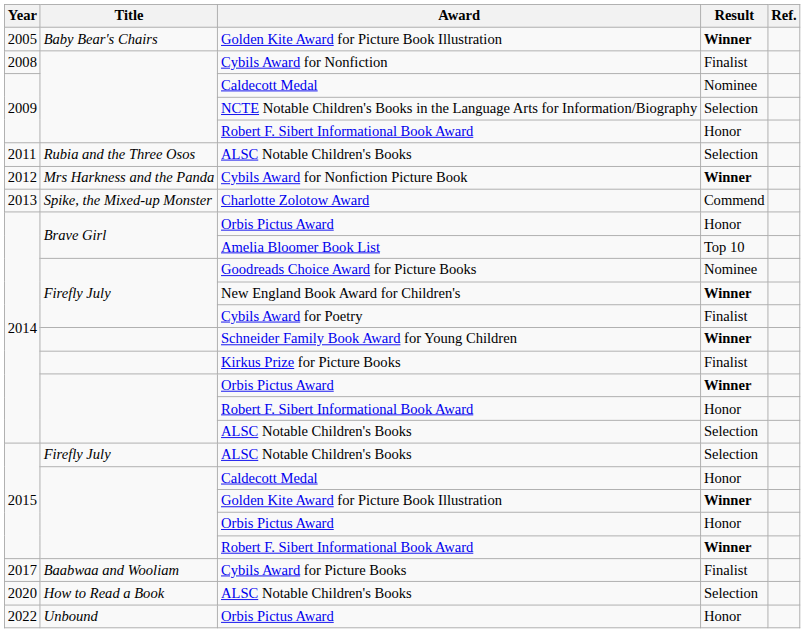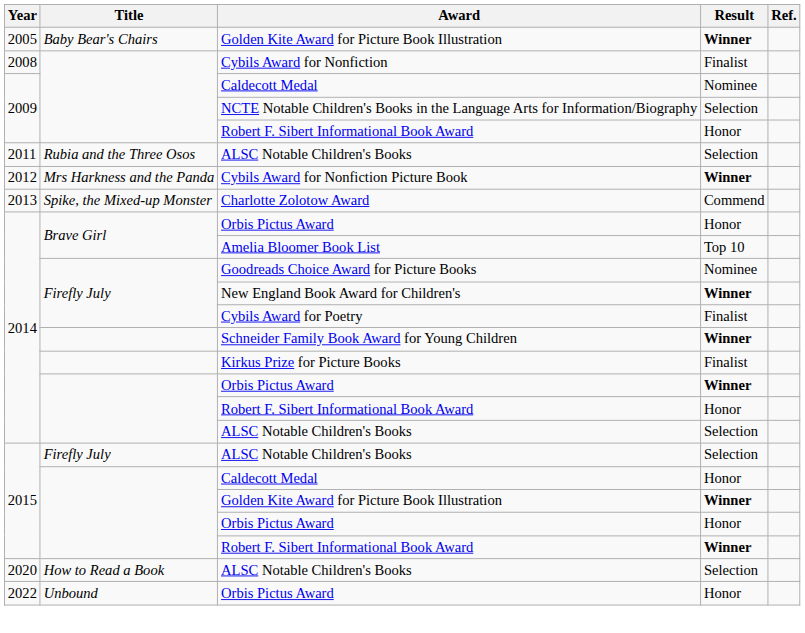- row: 2017 | Baabwaa and Wooliam | Cybils Award for Picture Books | Finalist
